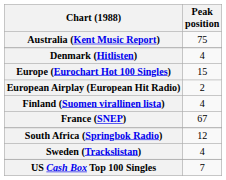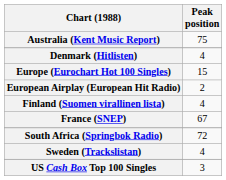South Africa (Springbok Radio) | Peak position: 12 -> 72
US Cash Box Top 100 Singles | Peak position: 7 -> 3
